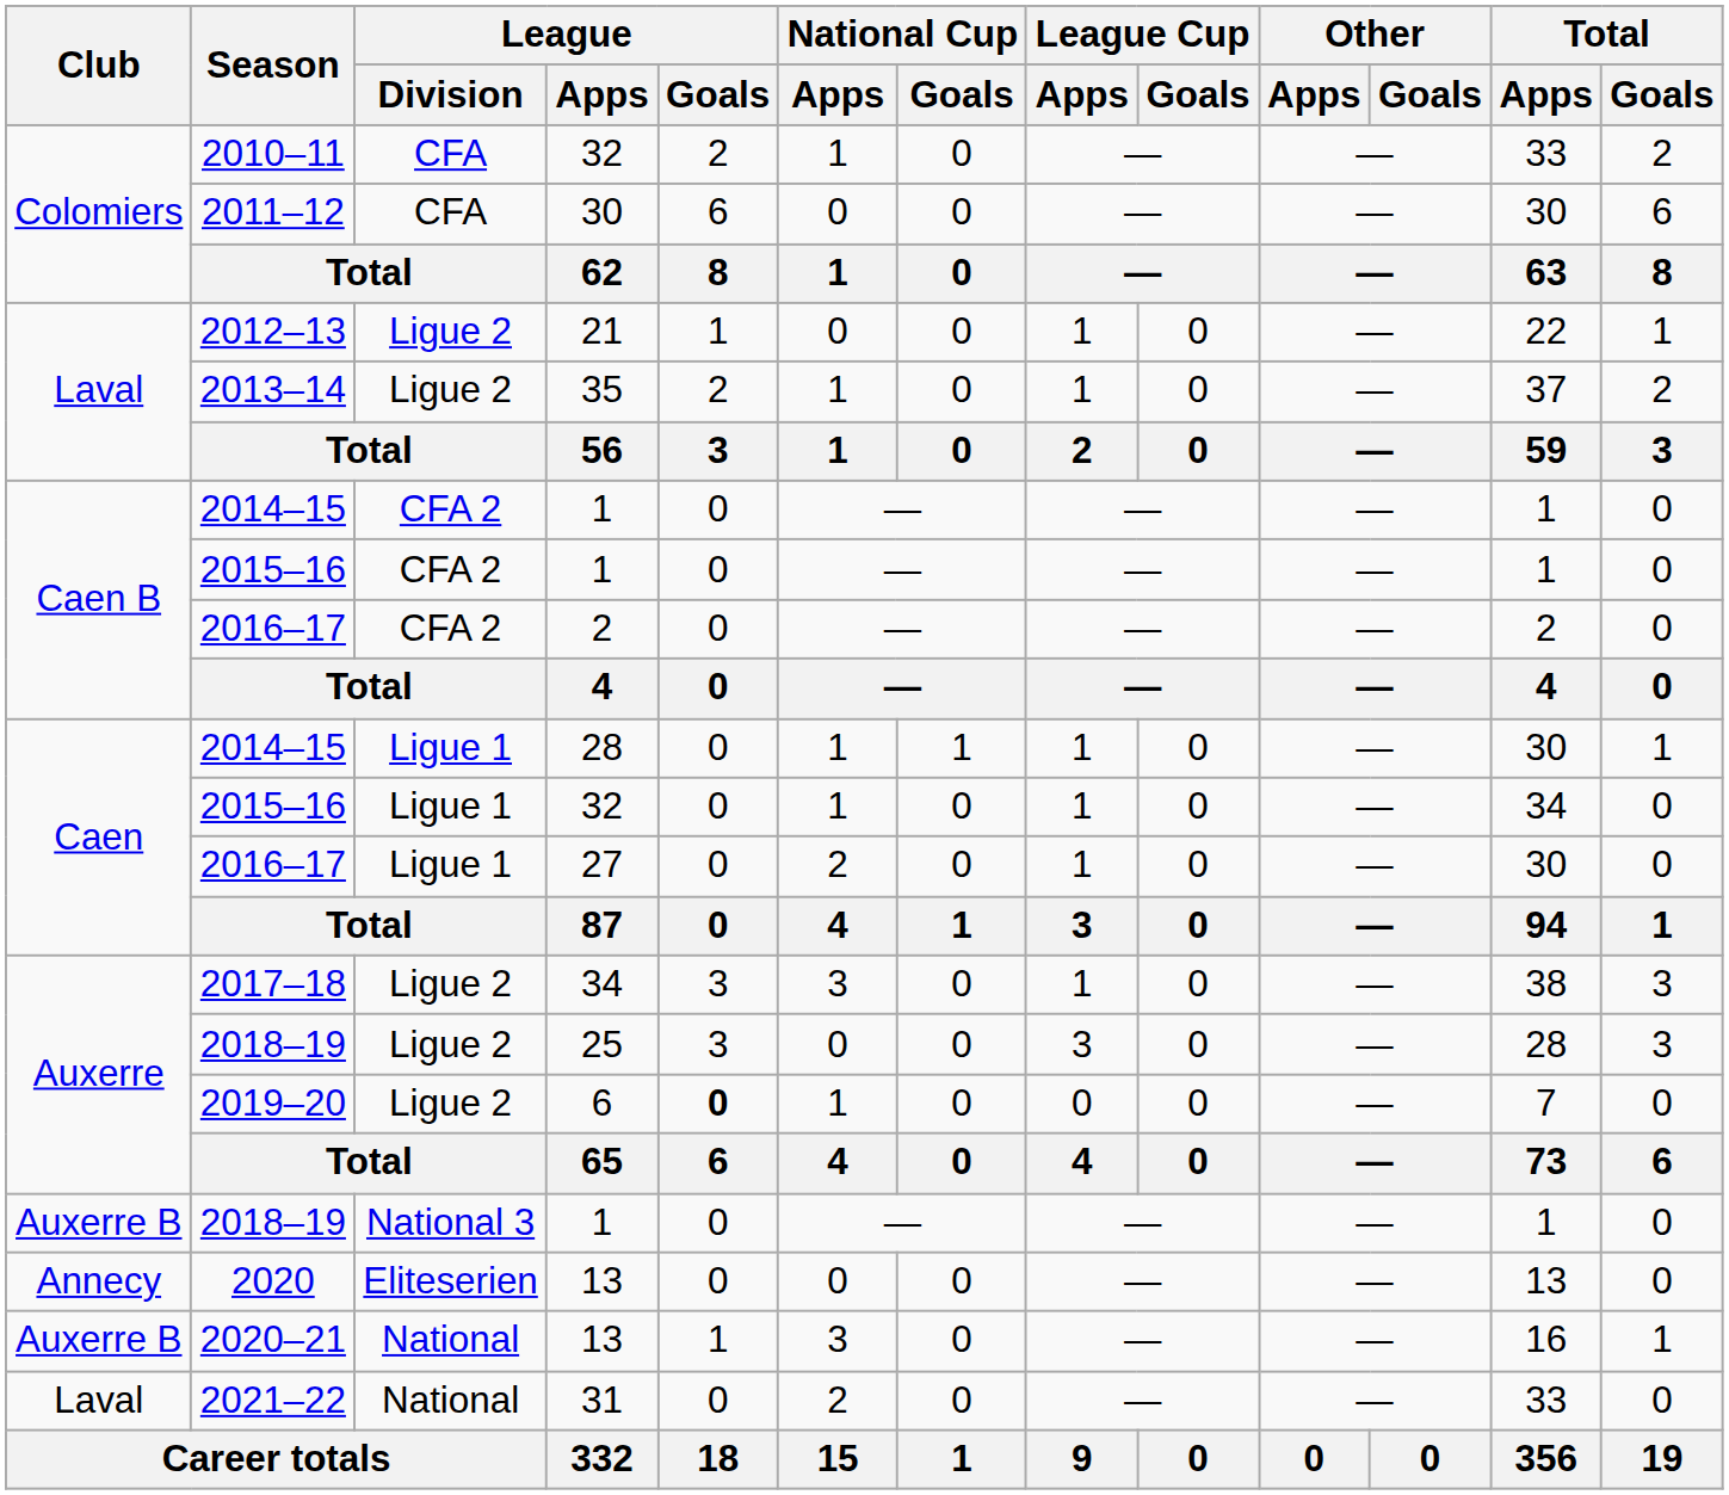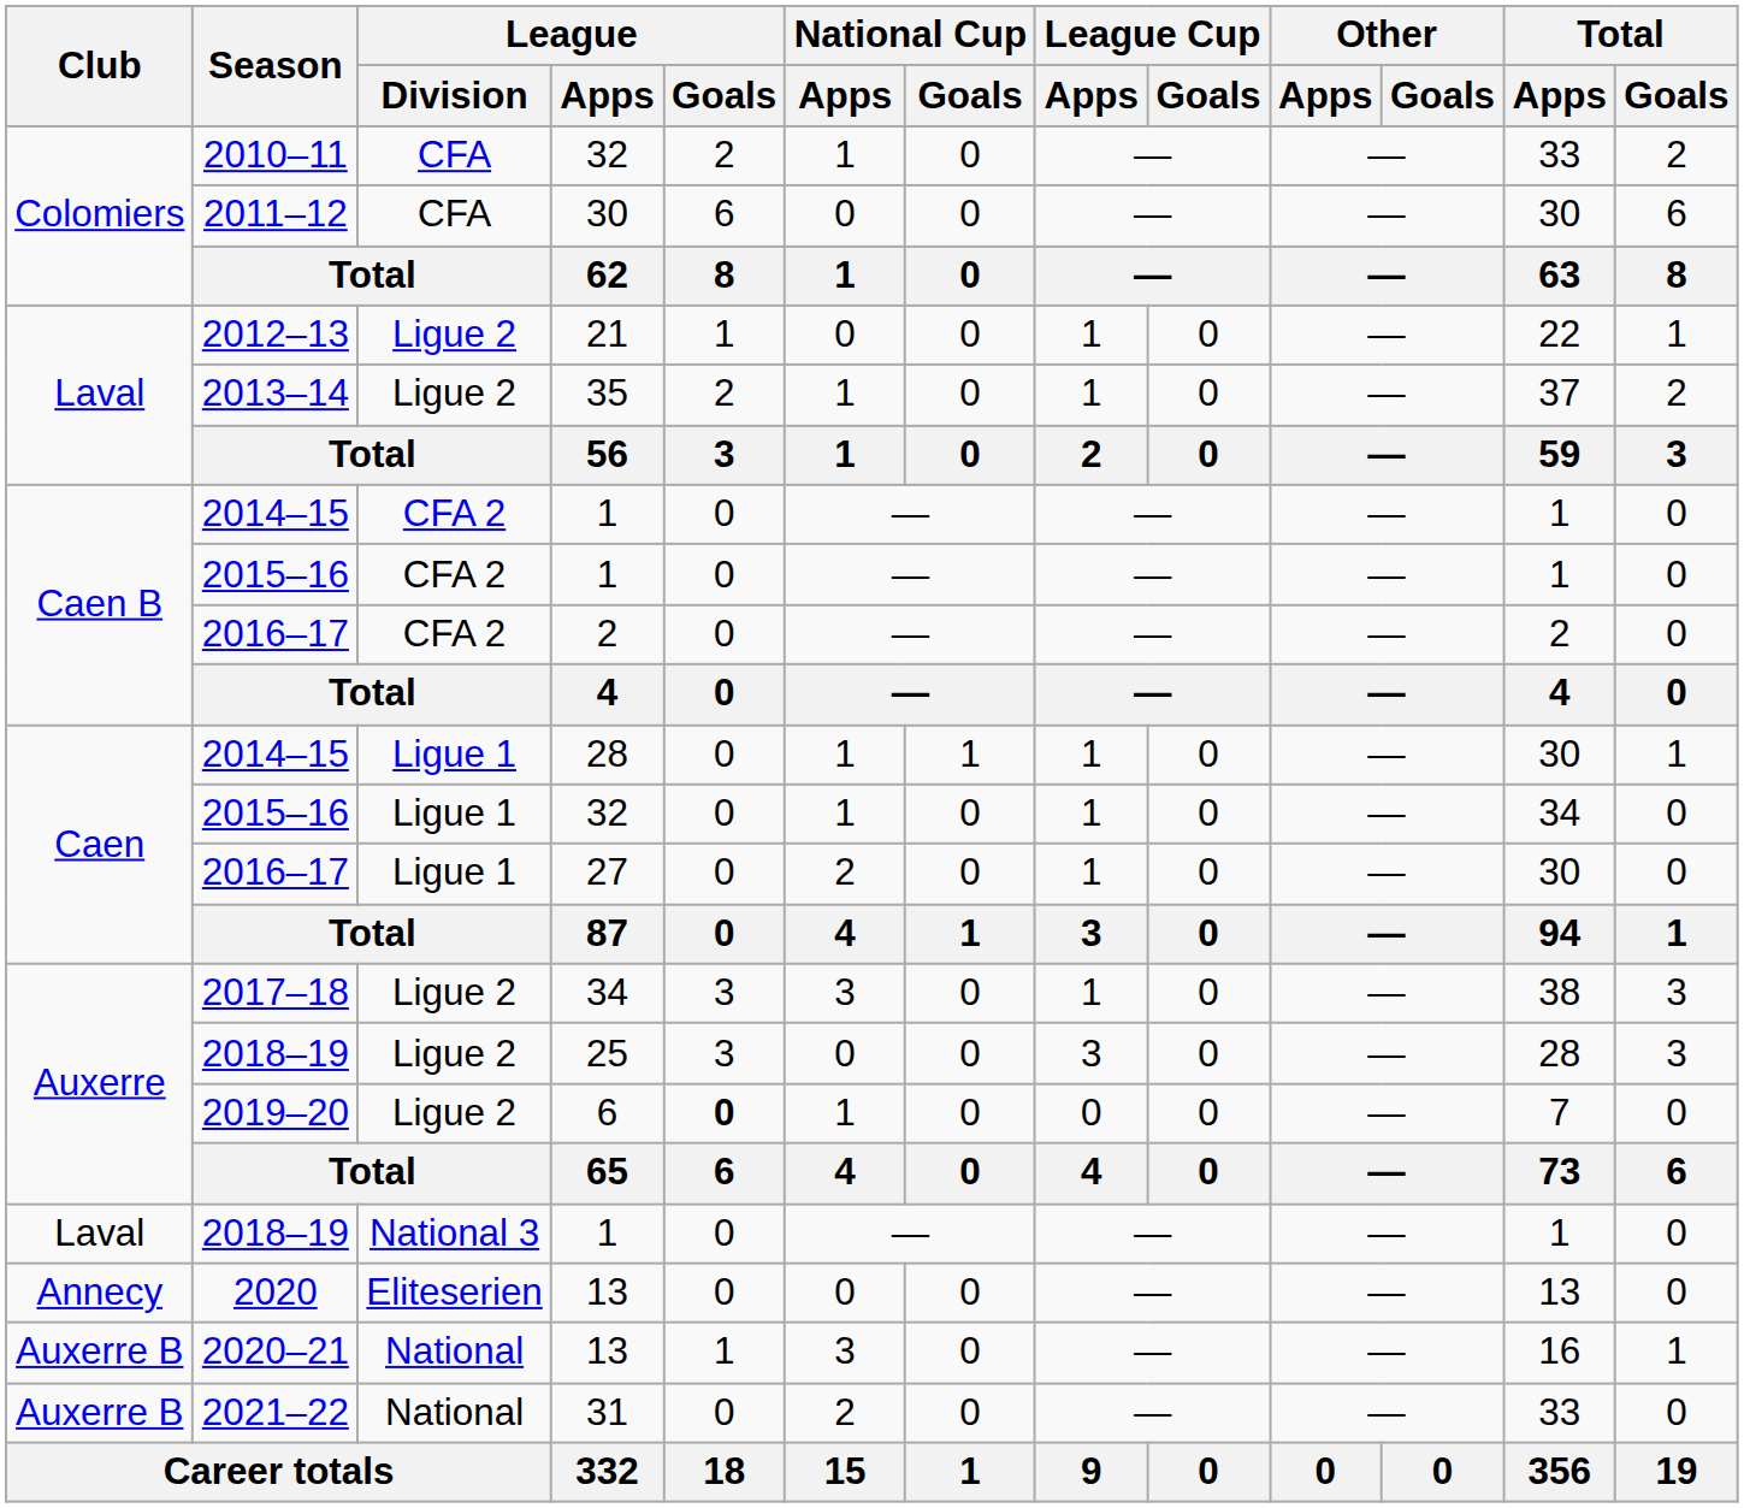2018–19 / 1 | Club: Auxerre B -> Laval
2021–22 | Club: Laval -> Auxerre B
